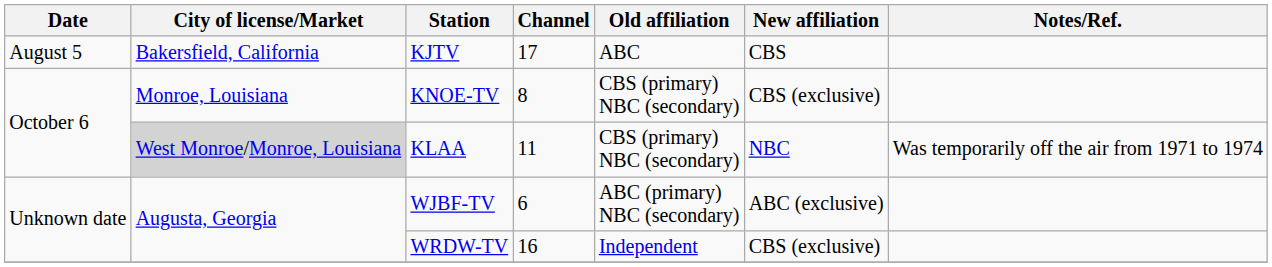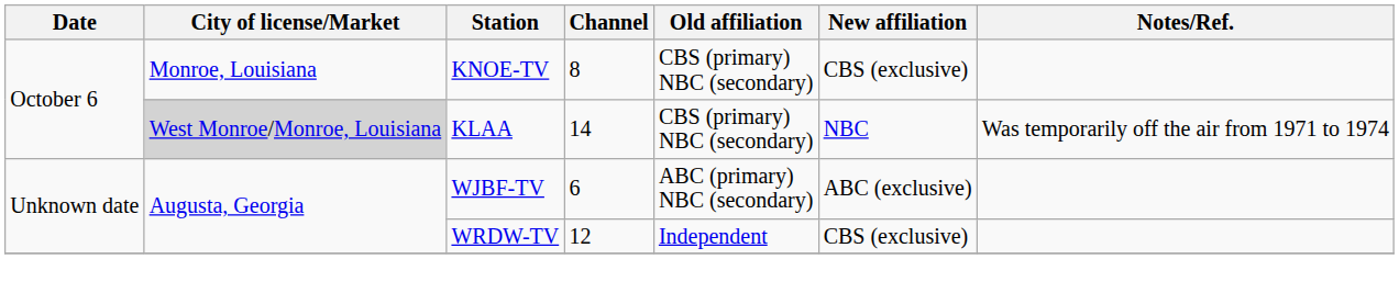- row: August 5 | Bakersfield, California | KJTV | 17 | ABC | CBS
KLAA | Channel: 11 -> 14
WRDW-TV | Channel: 16 -> 12
